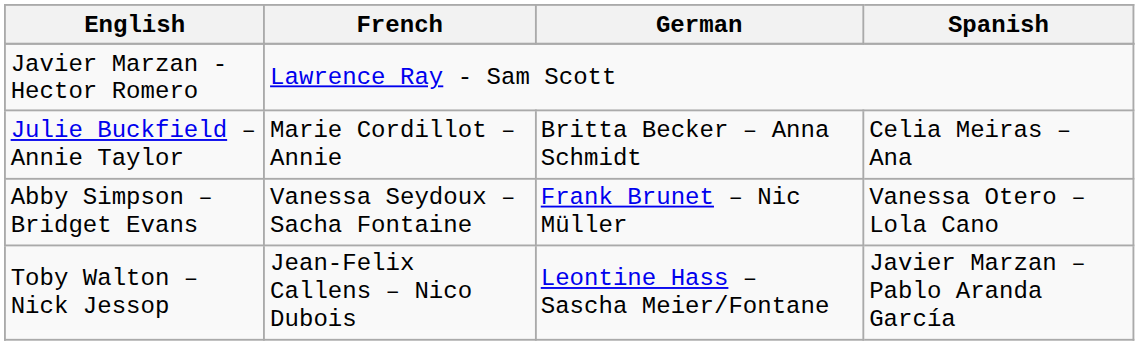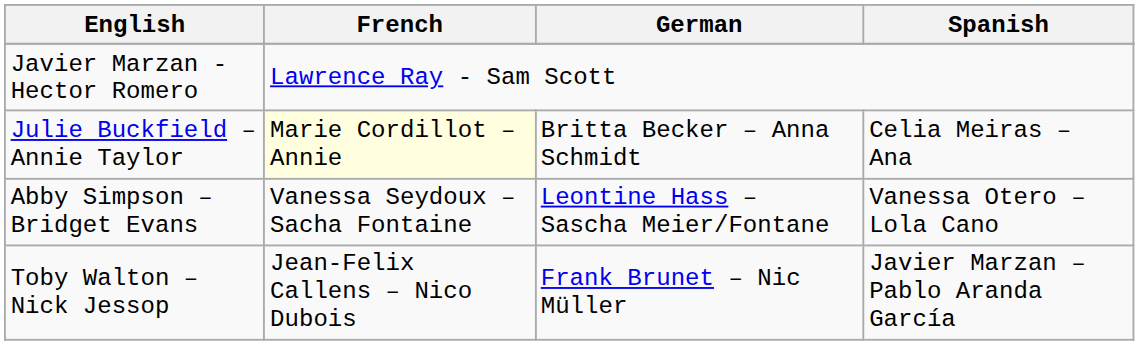Julie Buckfield – Annie Taylor | French: no background -> lightyellow background
Abby Simpson – Bridget Evans | German: Frank Brunet – Nic Müller -> Leontine Hass – Sascha Meier/Fontane
Toby Walton – Nick Jessop | German: Leontine Hass – Sascha Meier/Fontane -> Frank Brunet – Nic Müller
